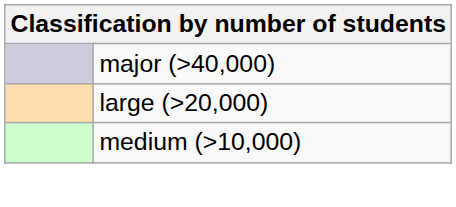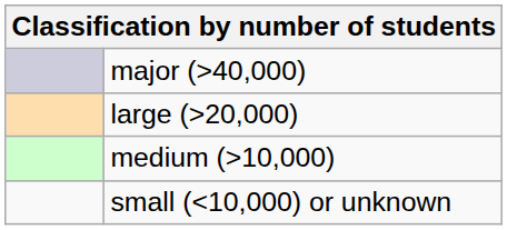+ row: small (<10,000) or unknown
